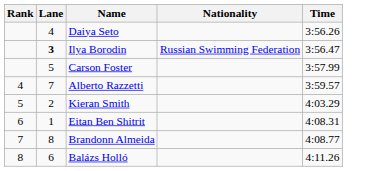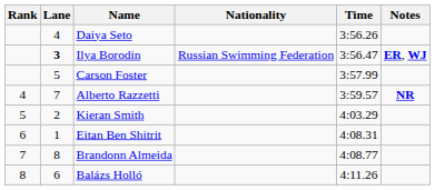+ column: Notes | ER, WJ | NR
